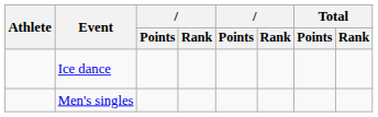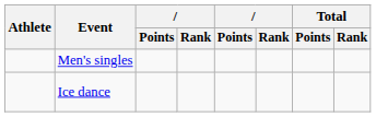rows swapped: Men's singles <-> Ice dance
